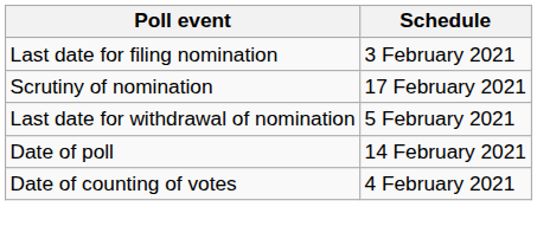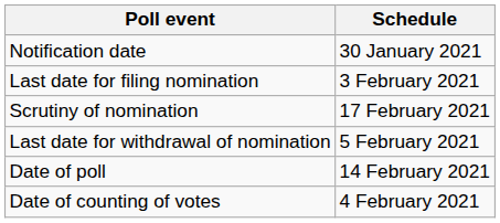+ row: Notification date | 30 January 2021
